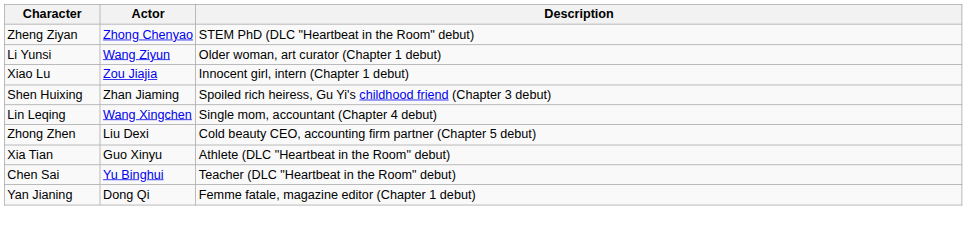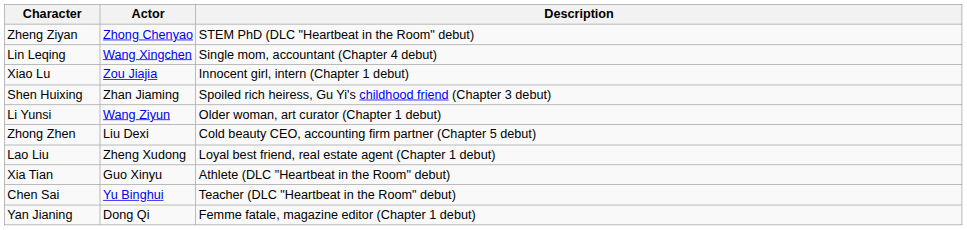rows swapped: Li Yunsi <-> Lin Leqing
+ row: Lao Liu | Zheng Xudong | Loyal best friend, real estate agent (Chapter 1 debut)
